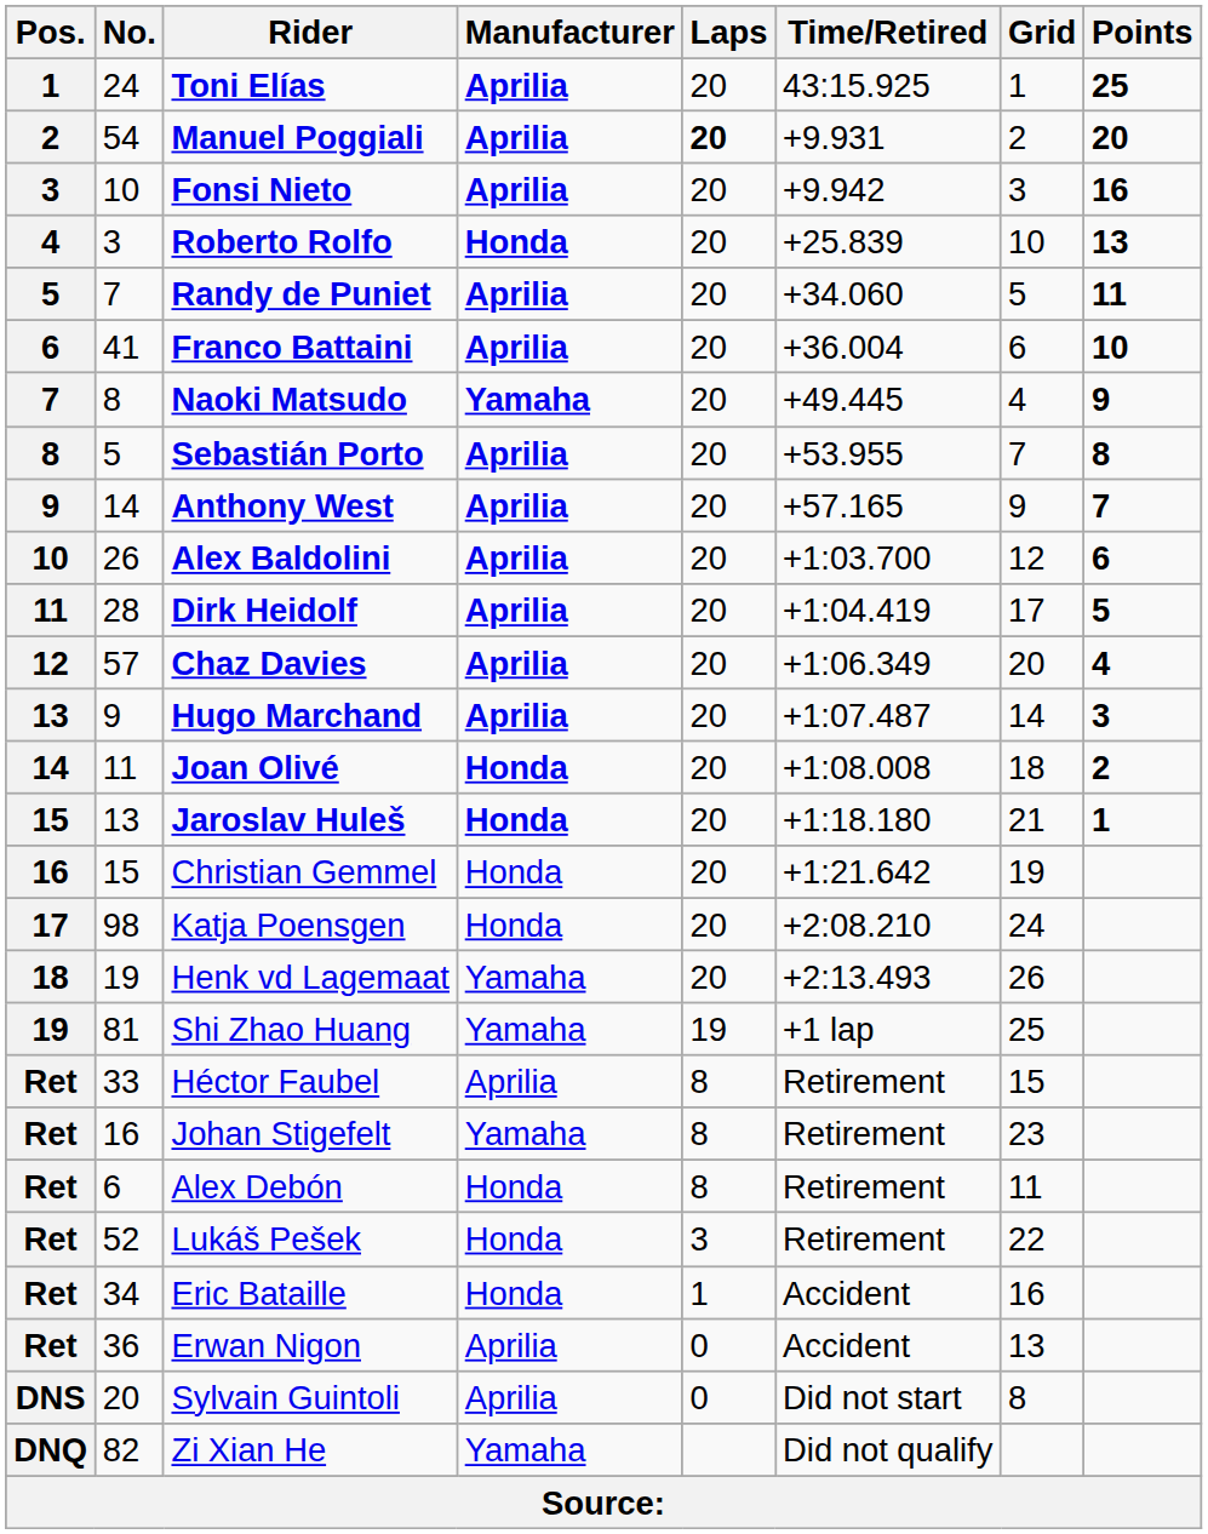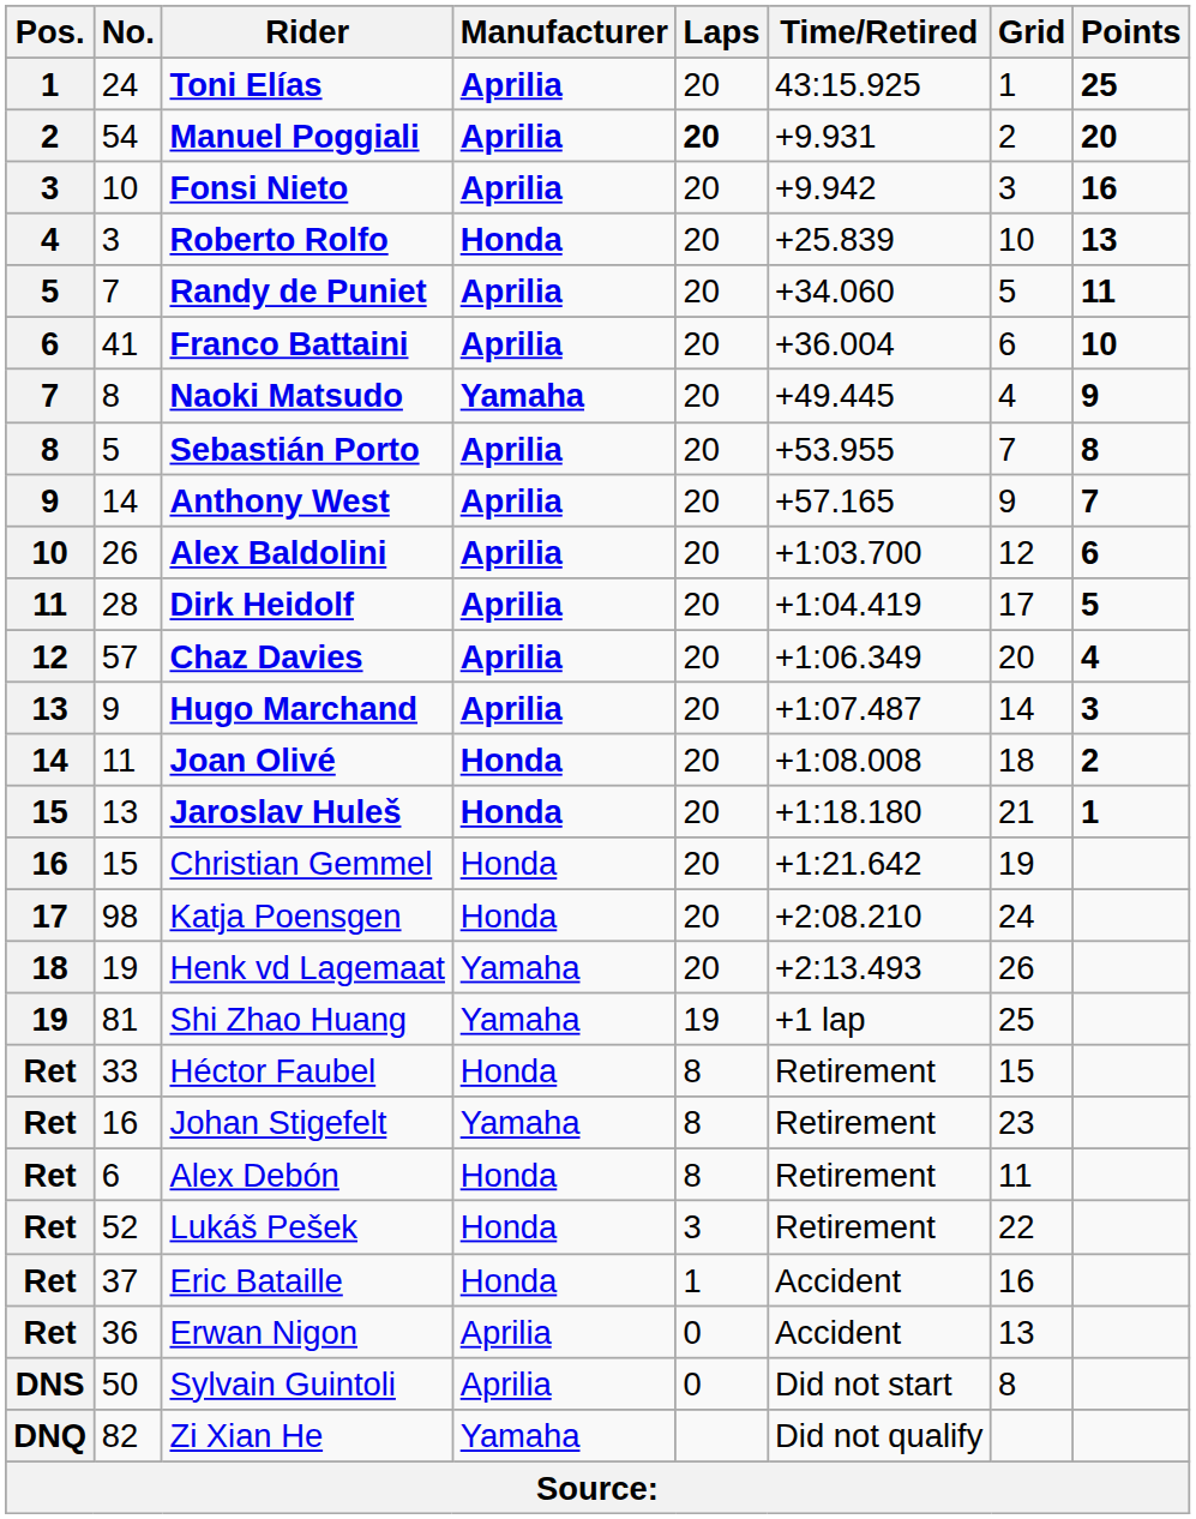Héctor Faubel | Manufacturer: Aprilia -> Honda
Eric Bataille | No.: 34 -> 37
Sylvain Guintoli | No.: 20 -> 50
